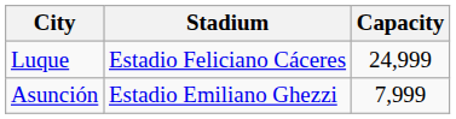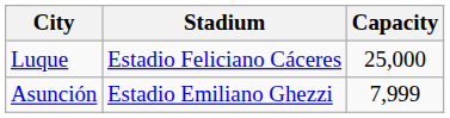Luque | Capacity: 24,999 -> 25,000
